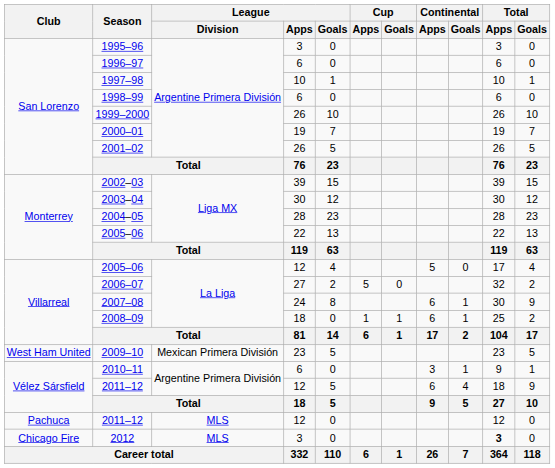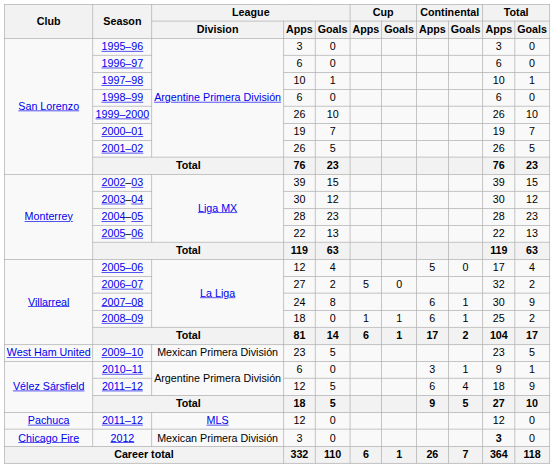2012 | League / Division: MLS -> Mexican Primera División
